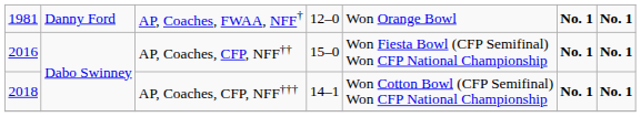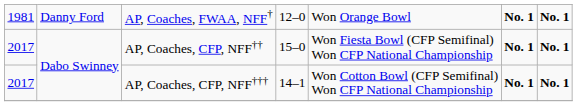AP, Coaches, CFP, NFF†† | column 1: 2016 -> 2017
AP, Coaches, CFP, NFF††† | column 1: 2018 -> 2017
